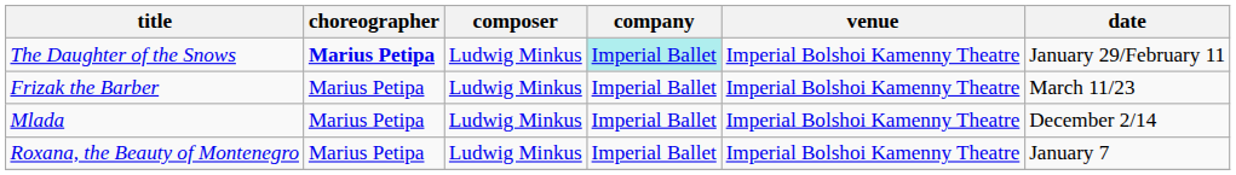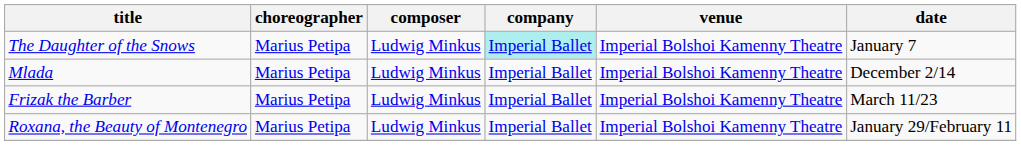The Daughter of the Snows | choreographer: bold -> normal
The Daughter of the Snows | date: January 29/February 11 -> January 7
rows swapped: Frizak the Barber <-> Mlada
Roxana, the Beauty of Montenegro | date: January 7 -> January 29/February 11
